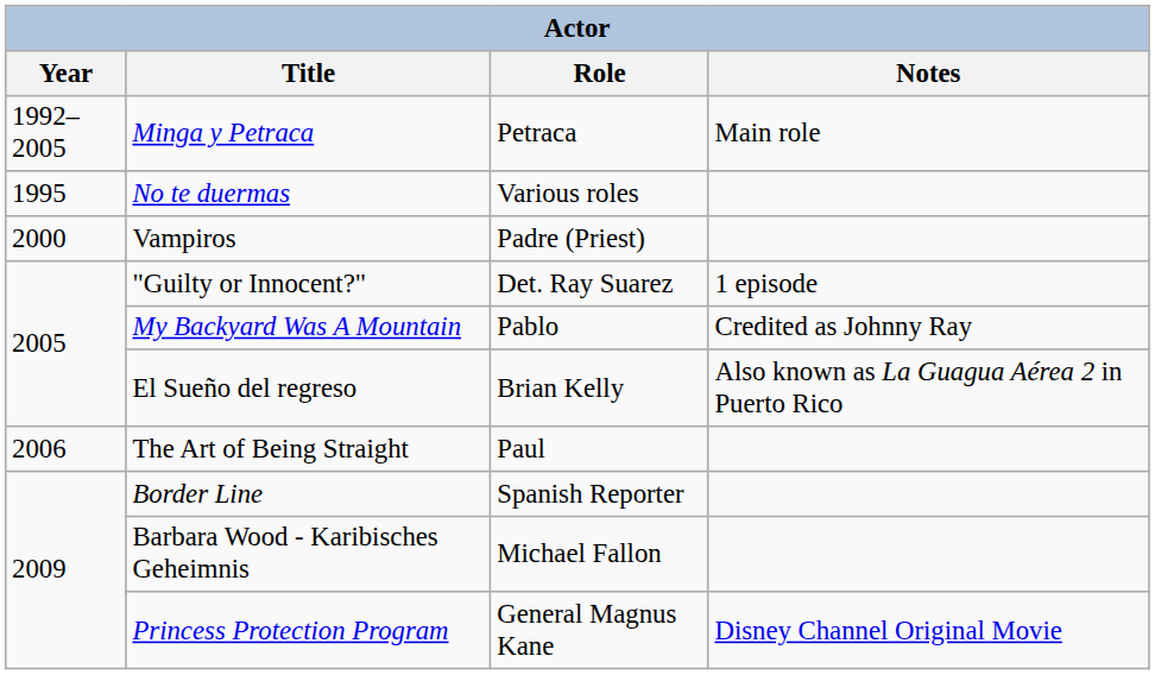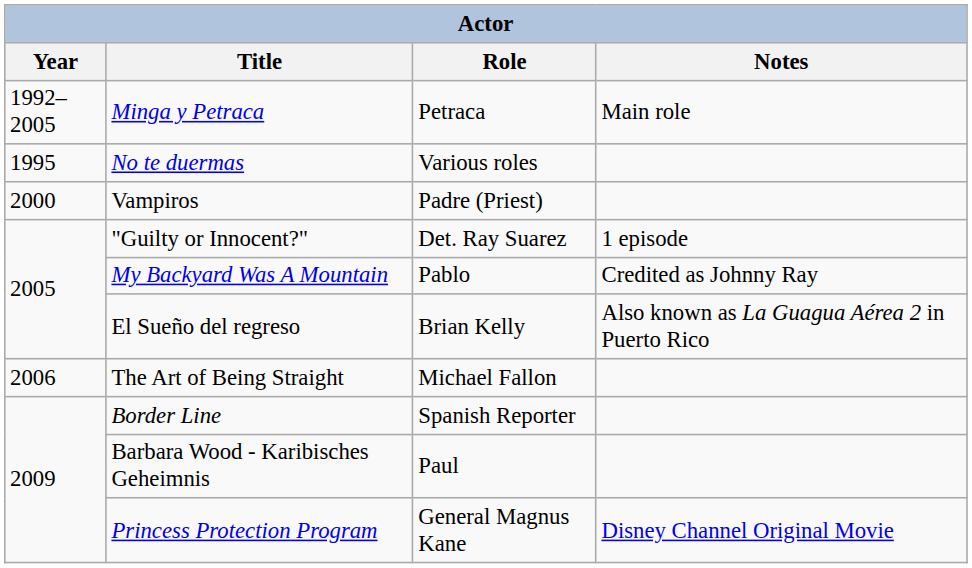The Art of Being Straight | Role: Paul -> Michael Fallon
Barbara Wood - Karibisches Geheimnis | Role: Michael Fallon -> Paul
